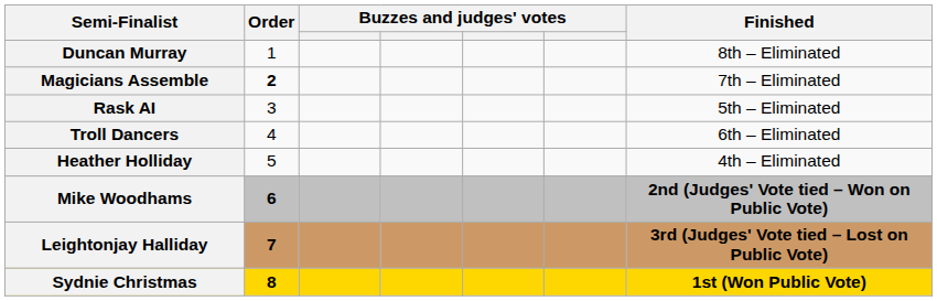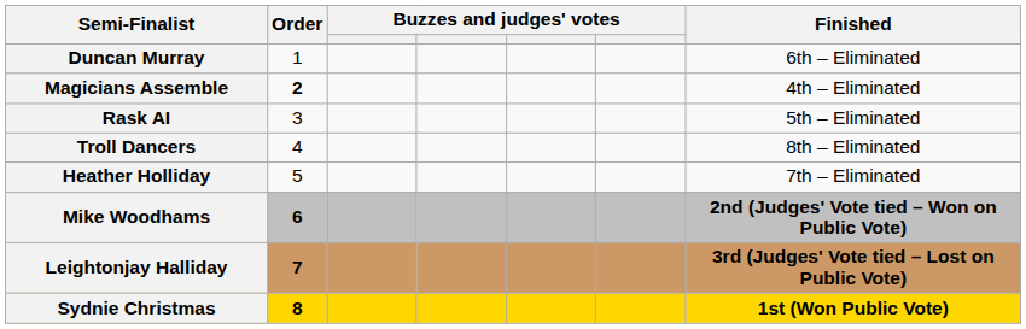Duncan Murray | Finished: 8th – Eliminated -> 6th – Eliminated
Magicians Assemble | Finished: 7th – Eliminated -> 4th – Eliminated
Troll Dancers | Finished: 6th – Eliminated -> 8th – Eliminated
Heather Holliday | Finished: 4th – Eliminated -> 7th – Eliminated
